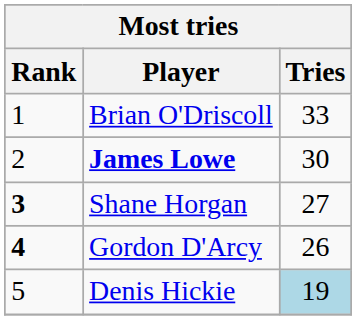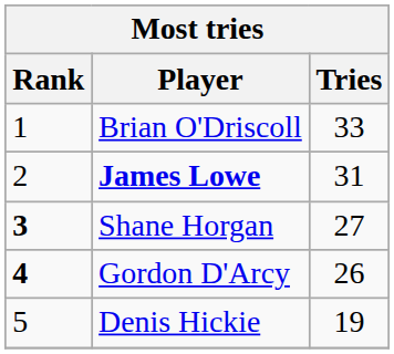James Lowe | Tries: 30 -> 31
Denis Hickie | Tries: lightblue background -> no background
